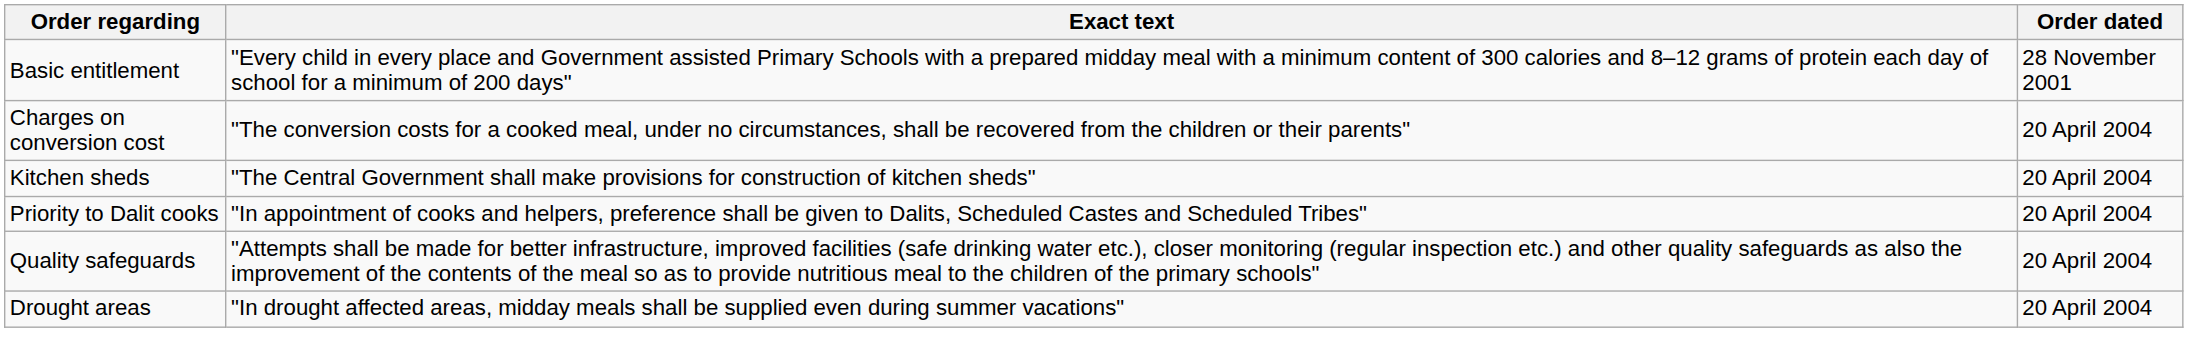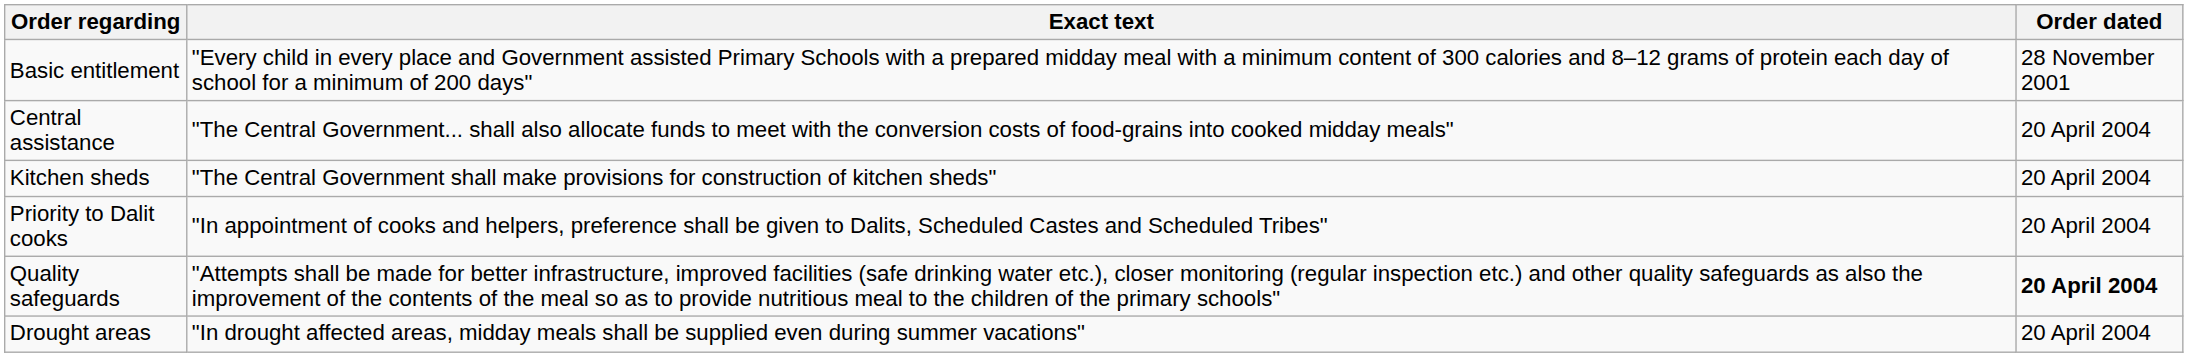- row: Charges on conversion cost | "The conversion costs for a cooked meal, under no circumstances, shall be recovered from the children or their parents" | 20 April 2004
+ row: Central assistance | "The Central Government... shall also allocate funds to meet with the conversion costs of food-grains into cooked midday meals" | 20 April 2004
Quality safeguards | Order dated: normal -> bold
